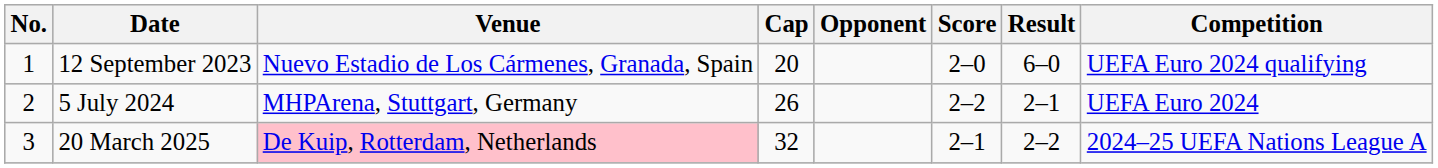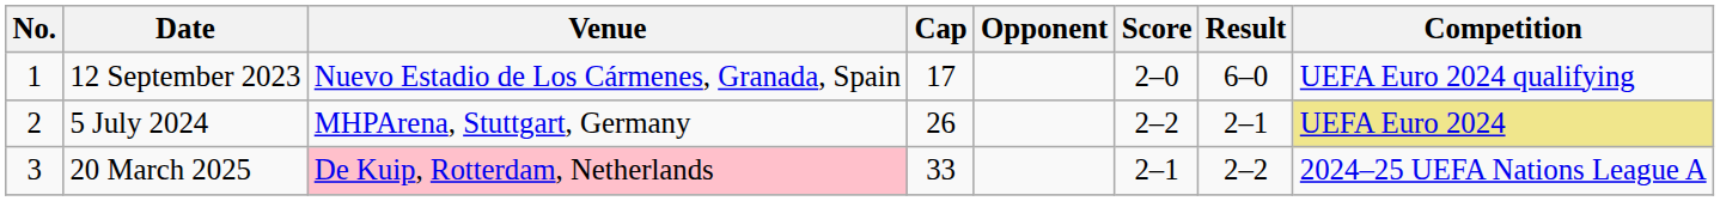12 September 2023 | Cap: 20 -> 17
5 July 2024 | Competition: no background -> khaki background
20 March 2025 | Cap: 32 -> 33
